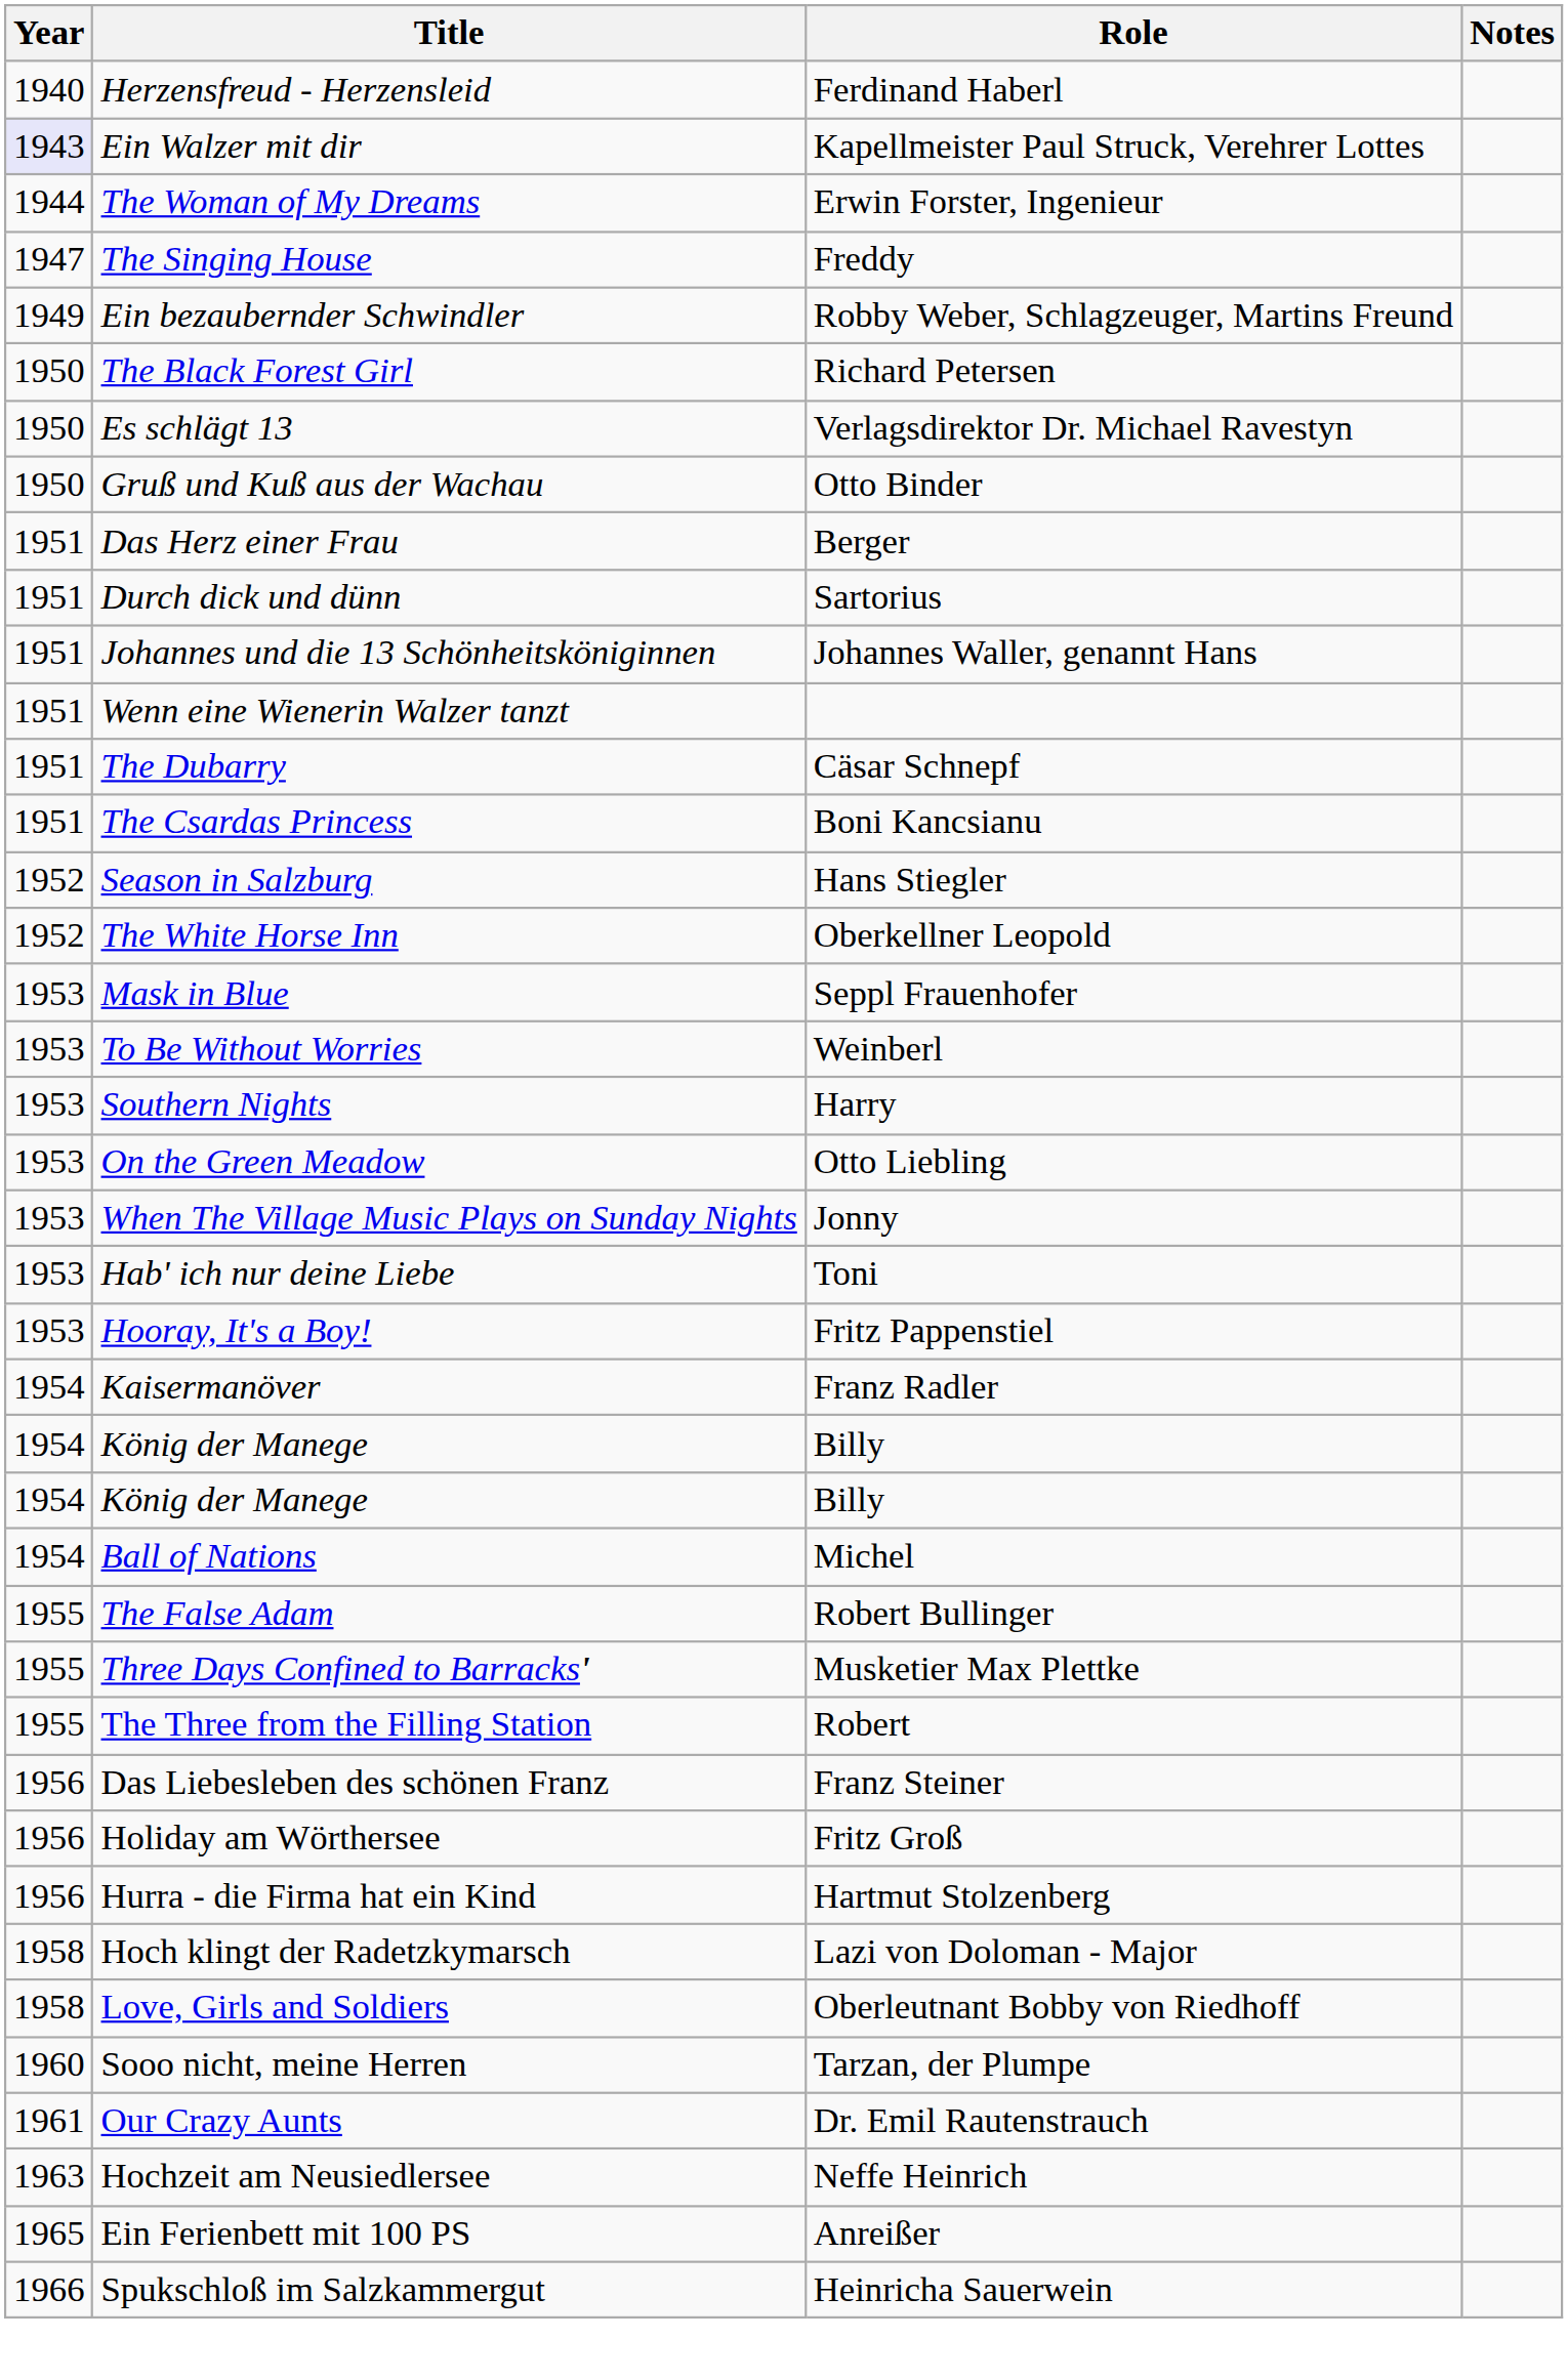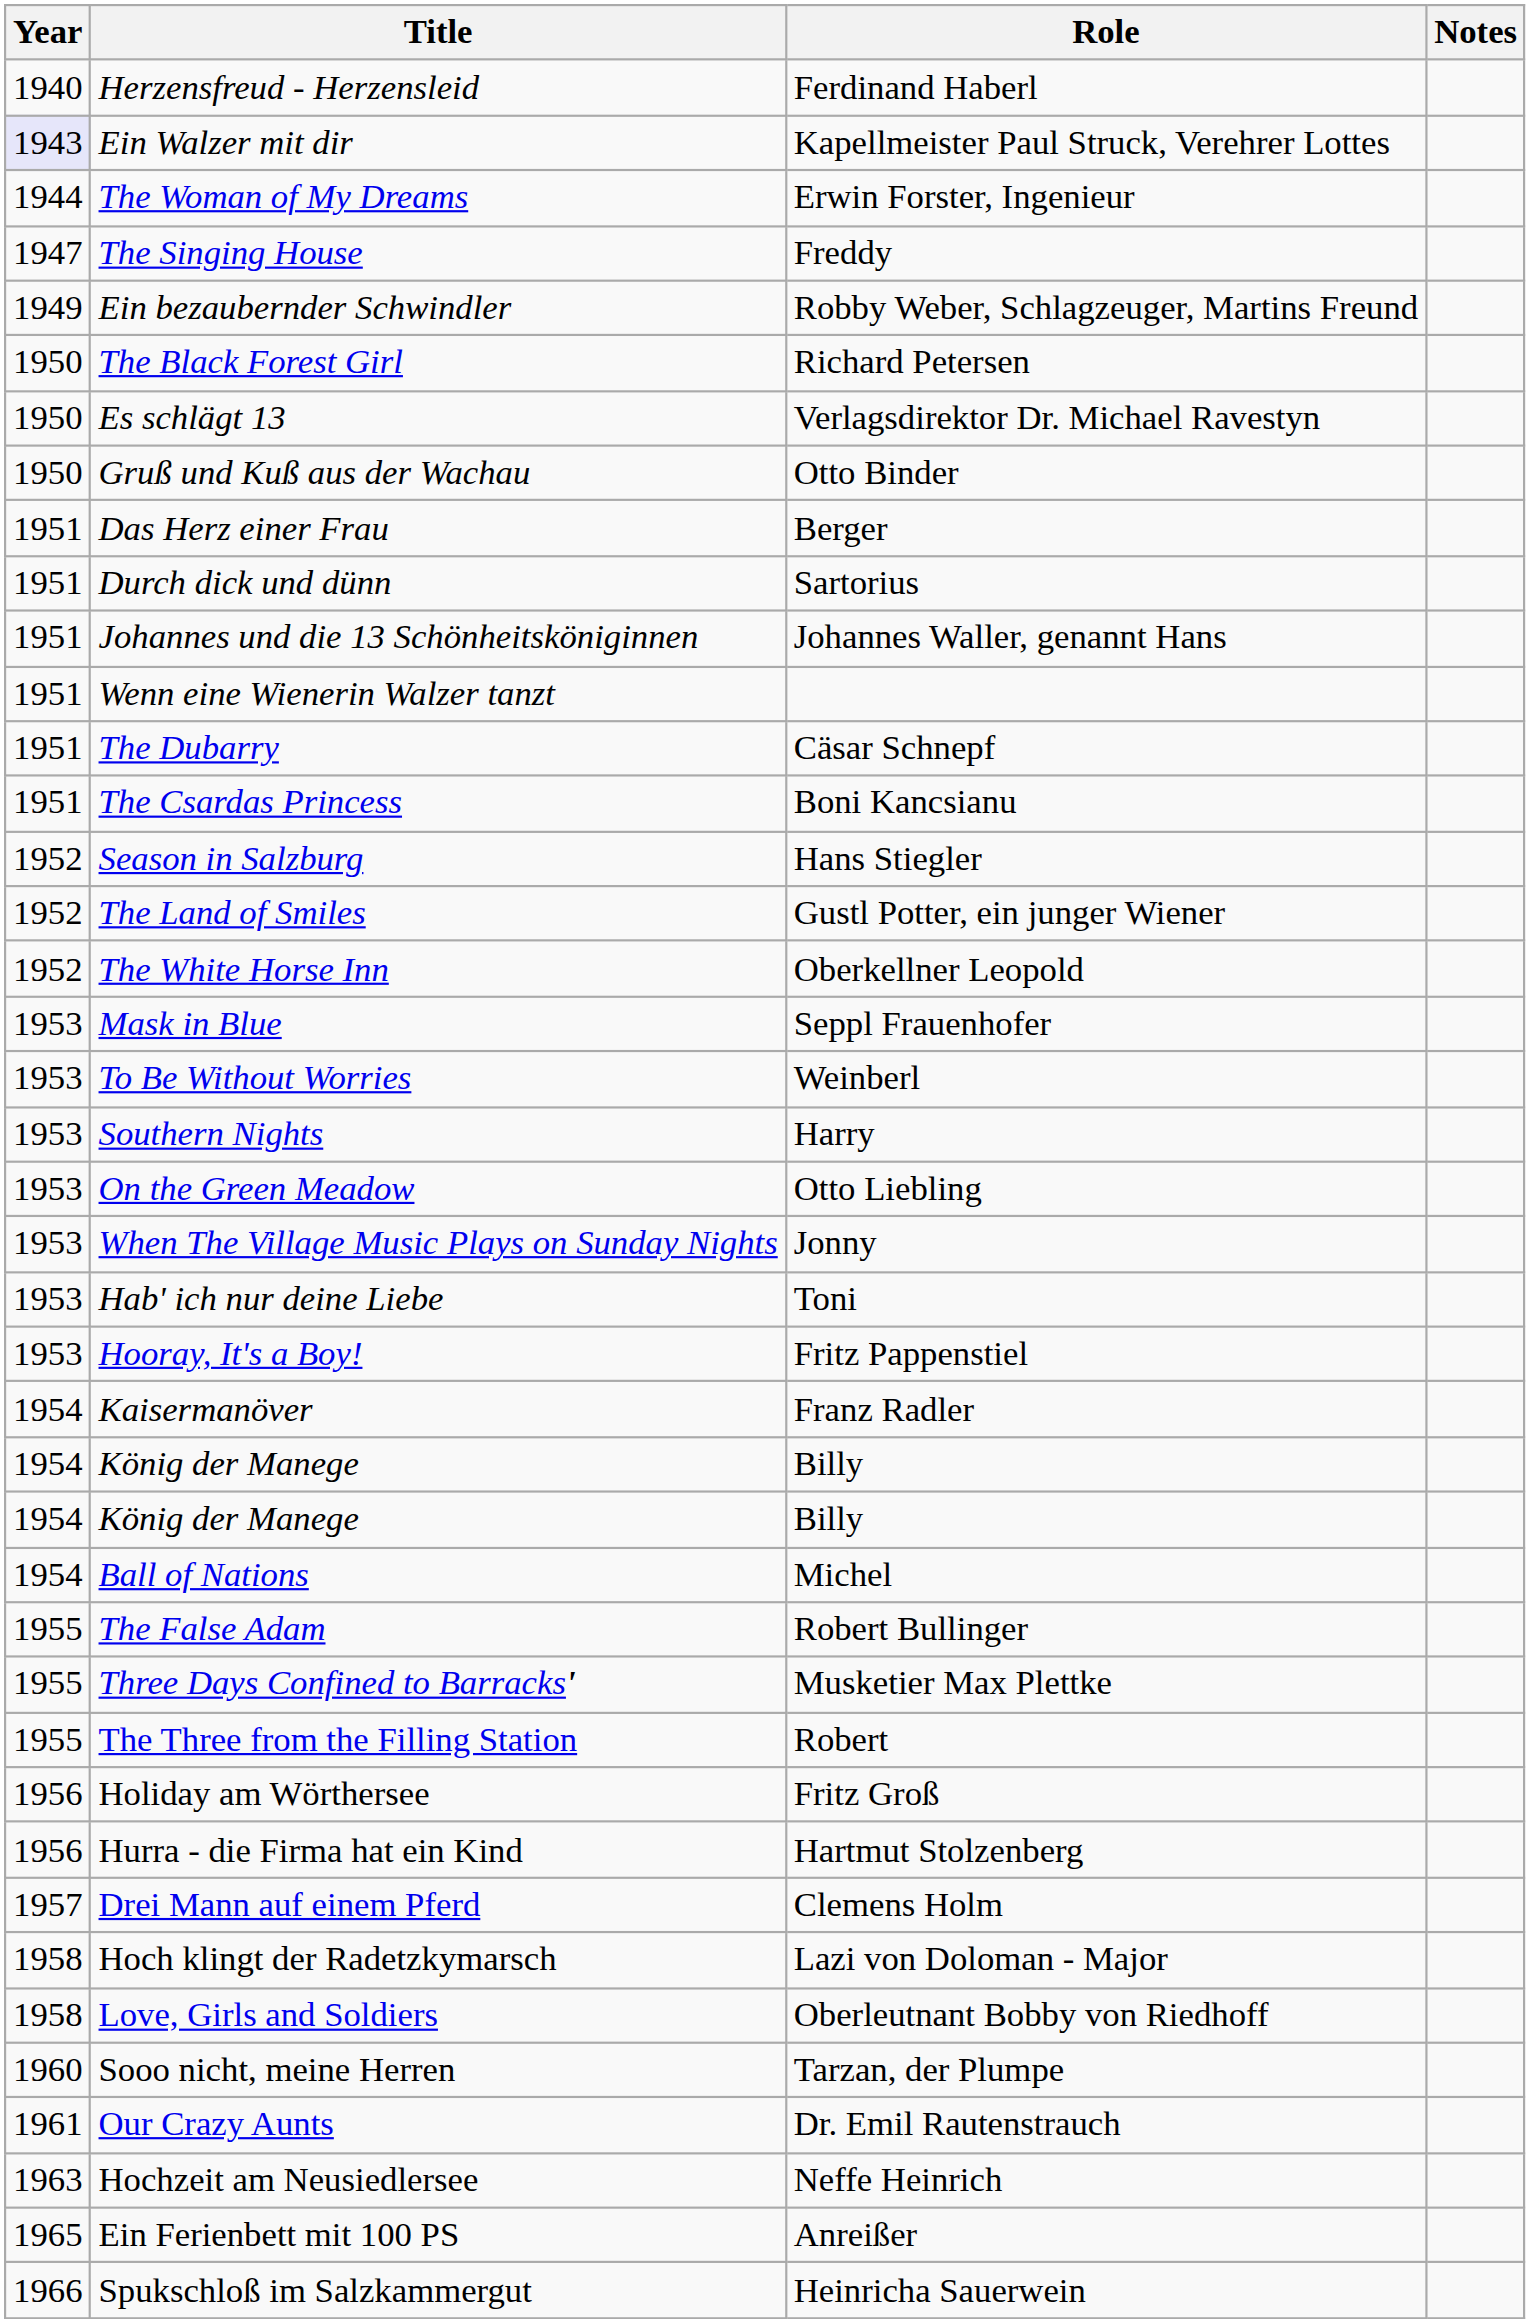+ row: 1952 | The Land of Smiles | Gustl Potter, ein junger Wiener
- row: 1956 | Das Liebesleben des schönen Franz | Franz Steiner
+ row: 1957 | Drei Mann auf einem Pferd | Clemens Holm
